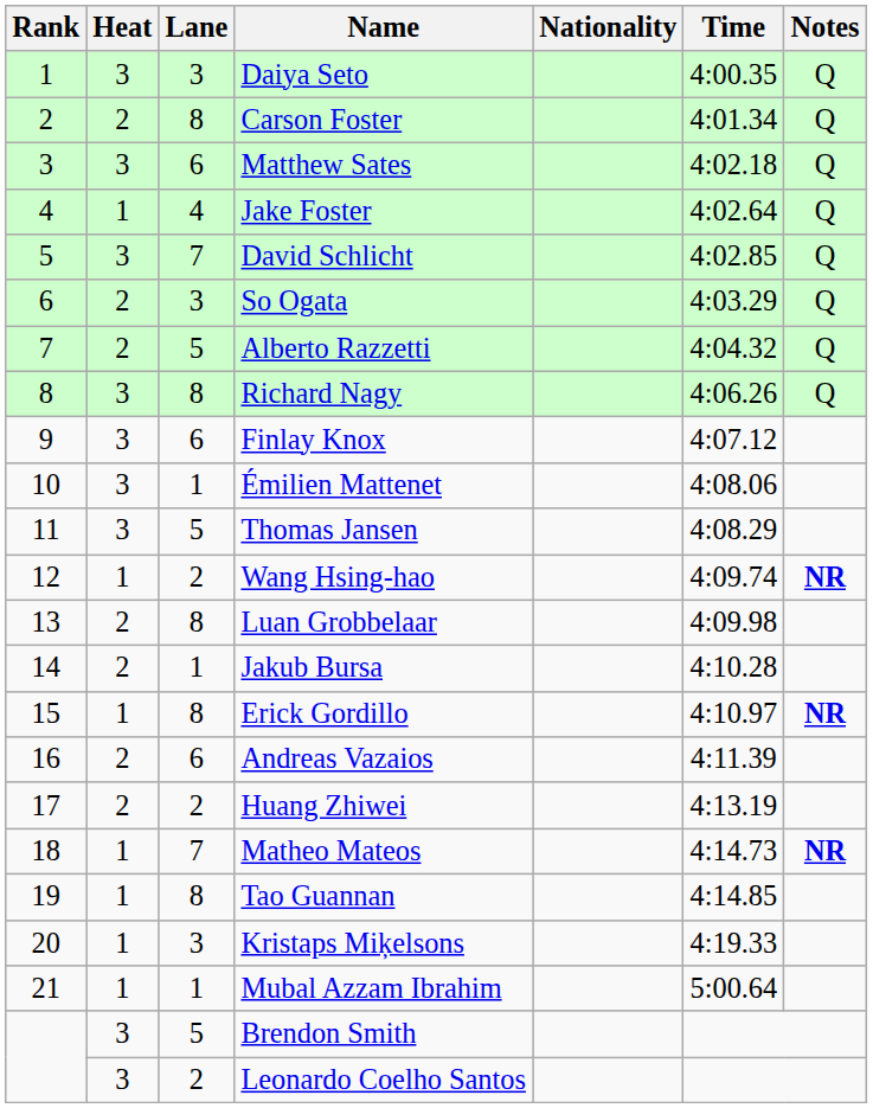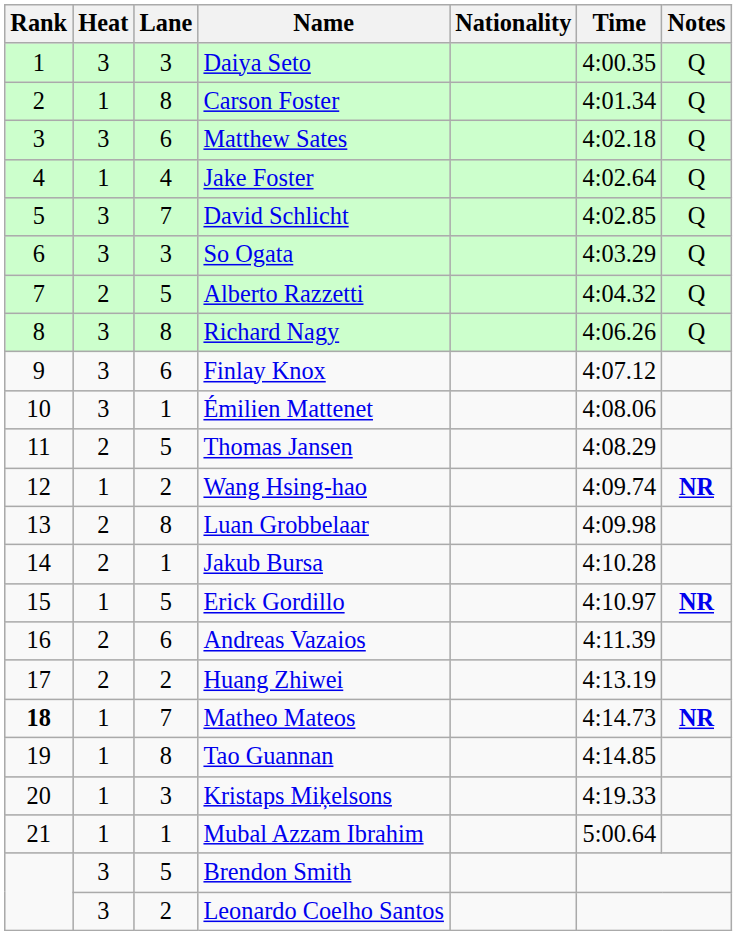Carson Foster | Heat: 2 -> 1
So Ogata | Heat: 2 -> 3
Thomas Jansen | Heat: 3 -> 2
Erick Gordillo | Lane: 8 -> 5
Matheo Mateos | Rank: normal -> bold
